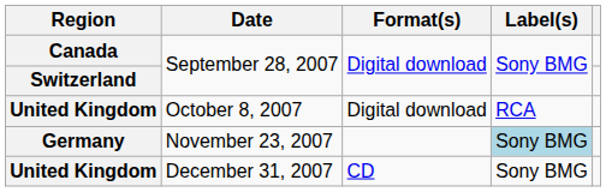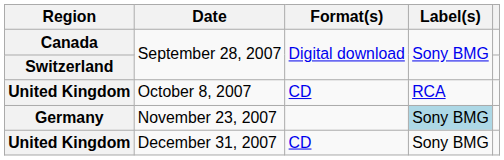United Kingdom / October 8, 2007 | Format(s): Digital download -> CD
